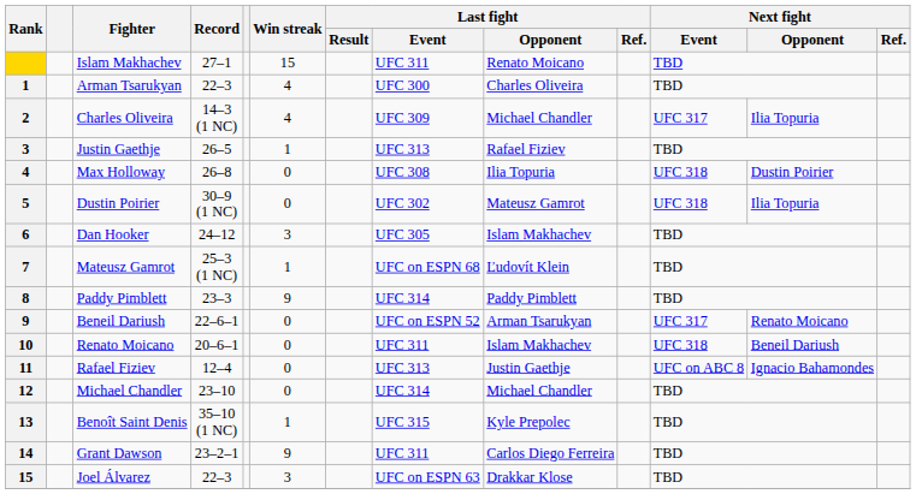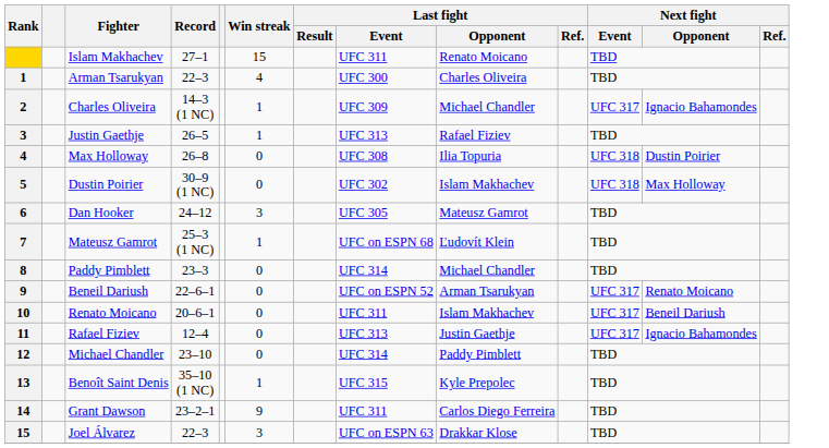2 | Win streak: 4 -> 1
2 | Next fight / Opponent: Ilia Topuria -> Ignacio Bahamondes
5 | Last fight / Opponent: Mateusz Gamrot -> Islam Makhachev
5 | Next fight / Opponent: Ilia Topuria -> Max Holloway
6 | Last fight / Opponent: Islam Makhachev -> Mateusz Gamrot
8 | Win streak: 9 -> 0
8 | Last fight / Opponent: Paddy Pimblett -> Michael Chandler
10 | Next fight / Event: UFC 318 -> UFC 317
11 | Next fight / Event: UFC on ABC 8 -> UFC 317
12 | Last fight / Opponent: Michael Chandler -> Paddy Pimblett
